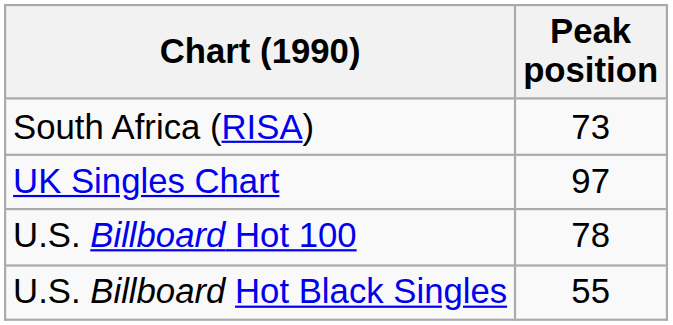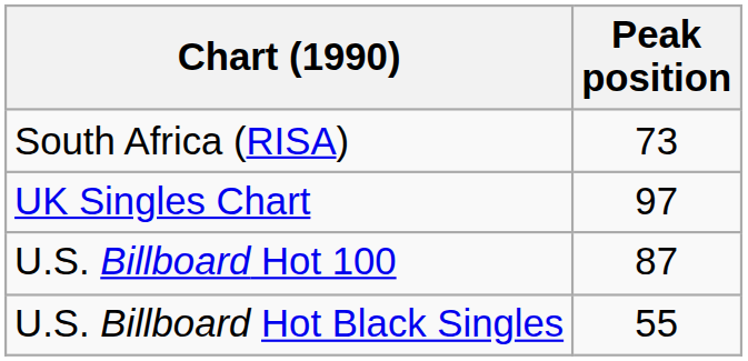U.S. Billboard Hot 100 | Peak position: 78 -> 87
